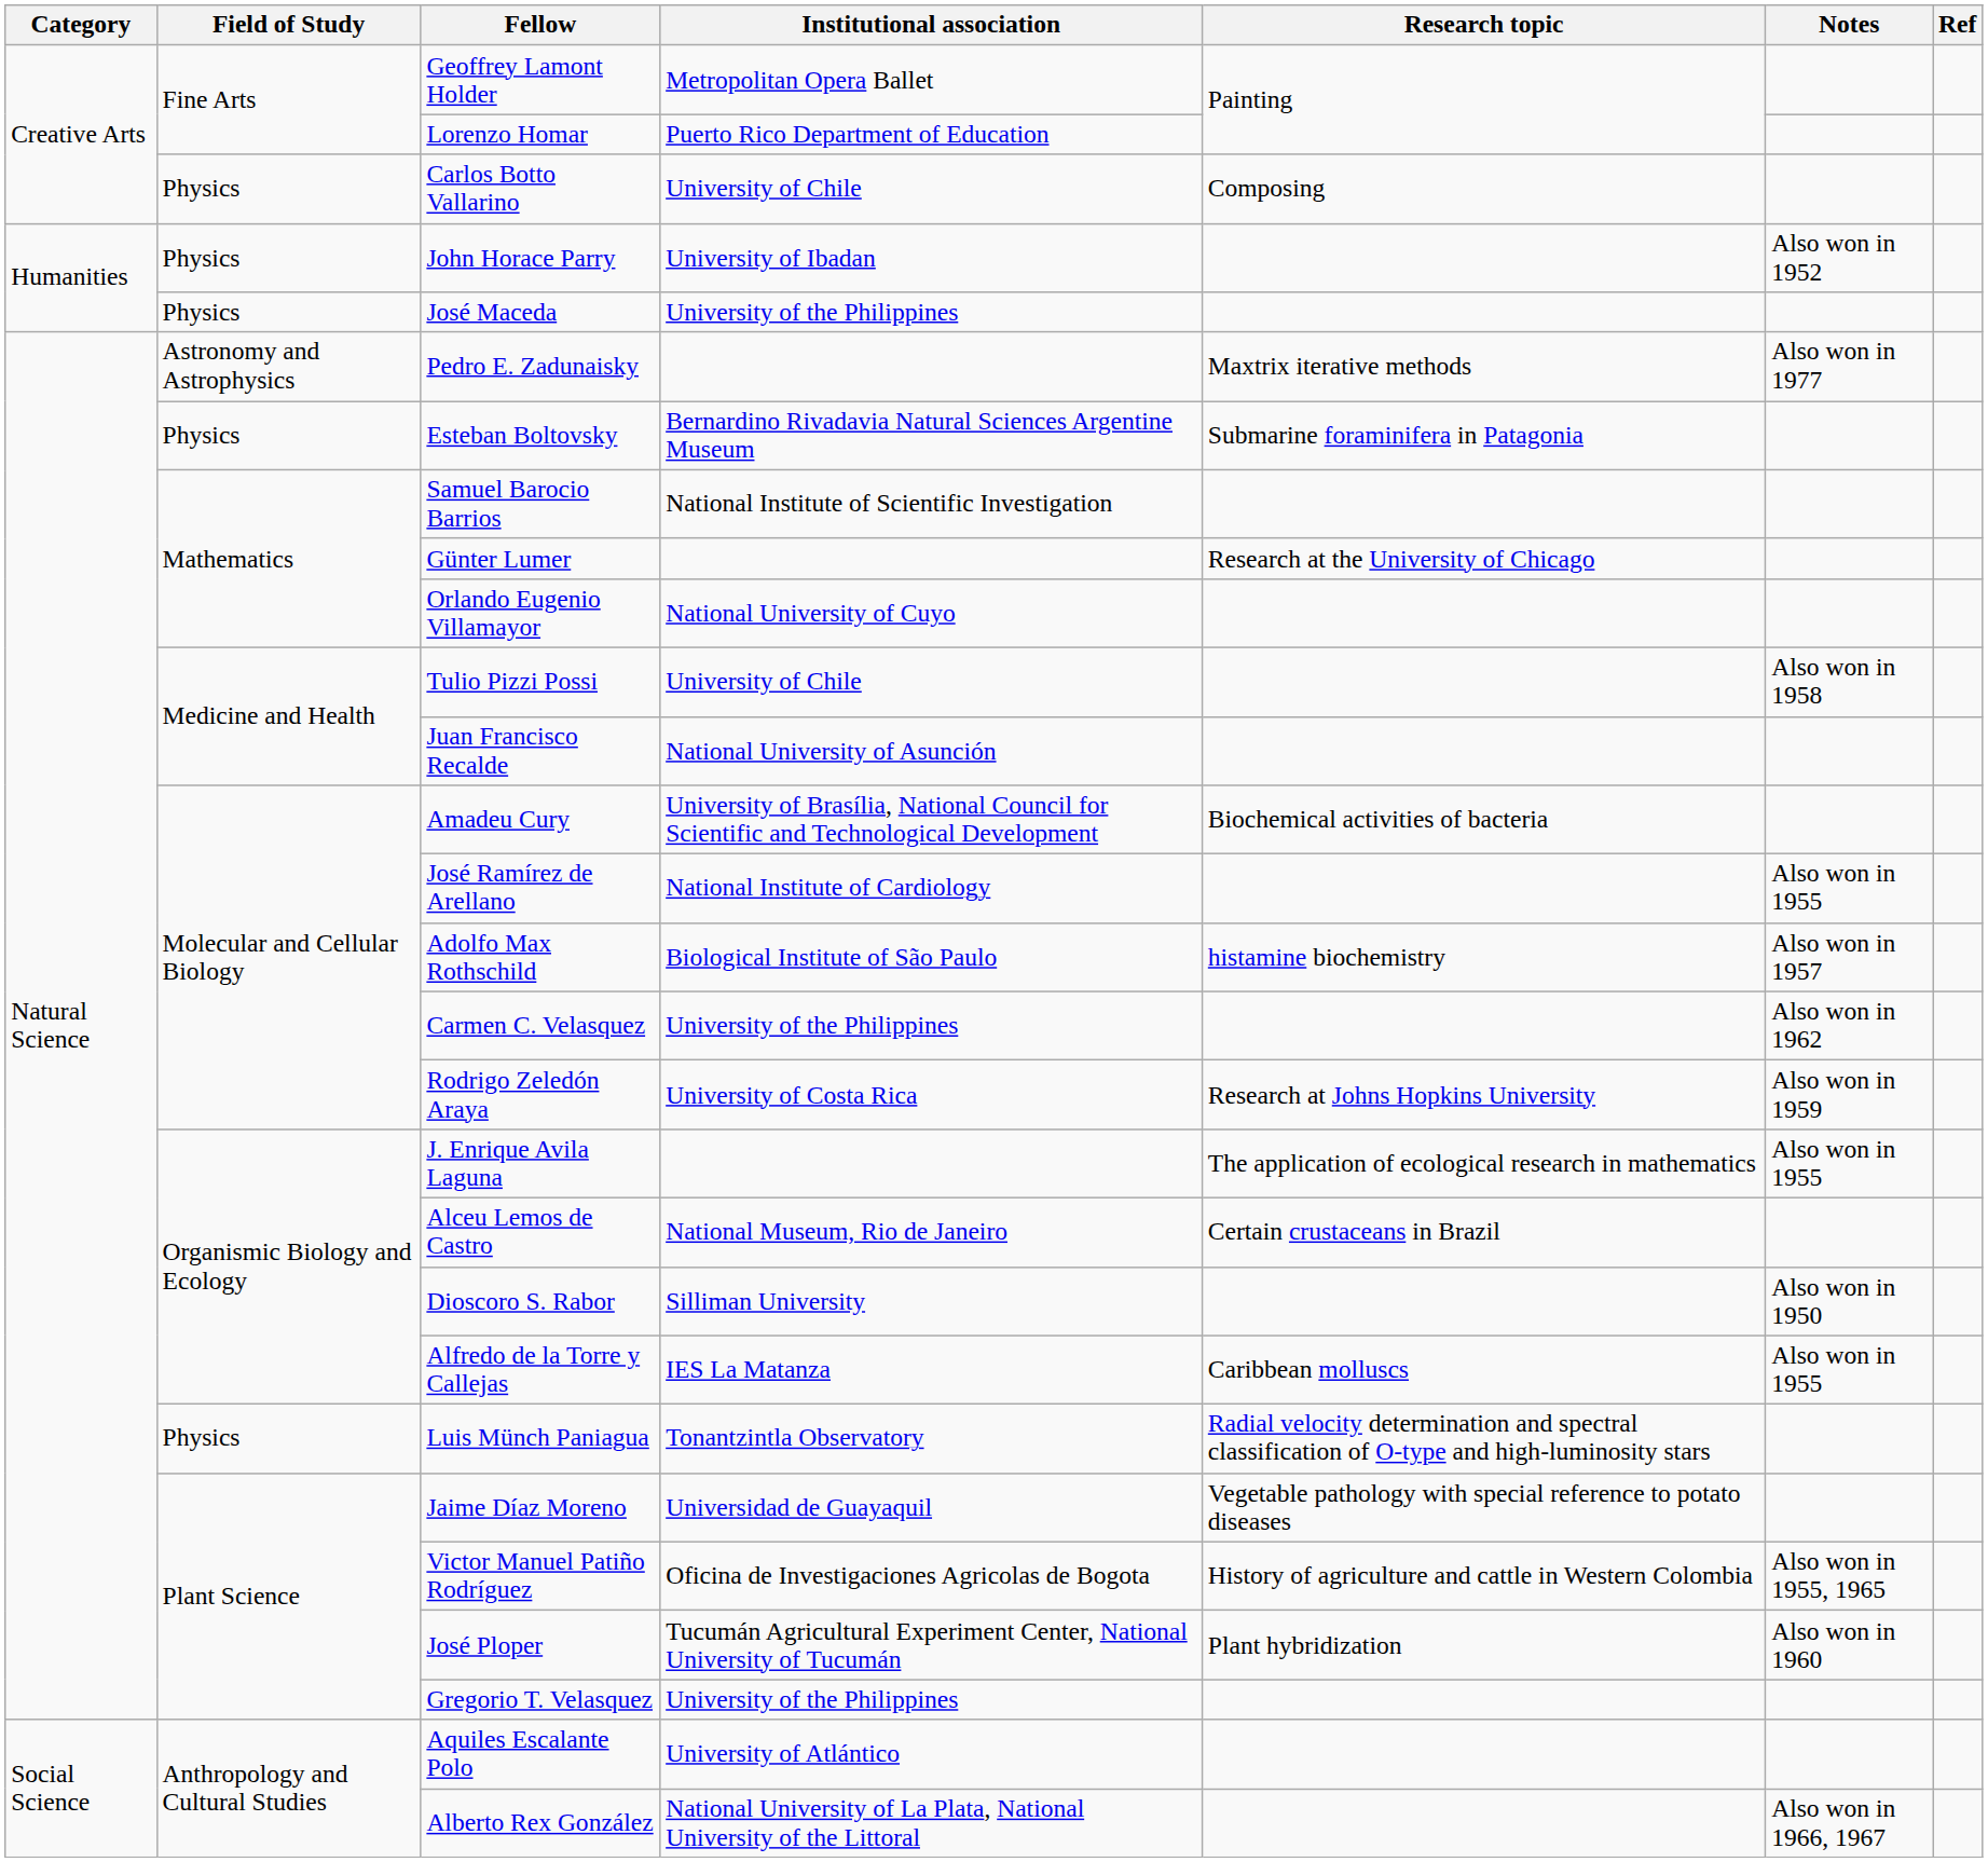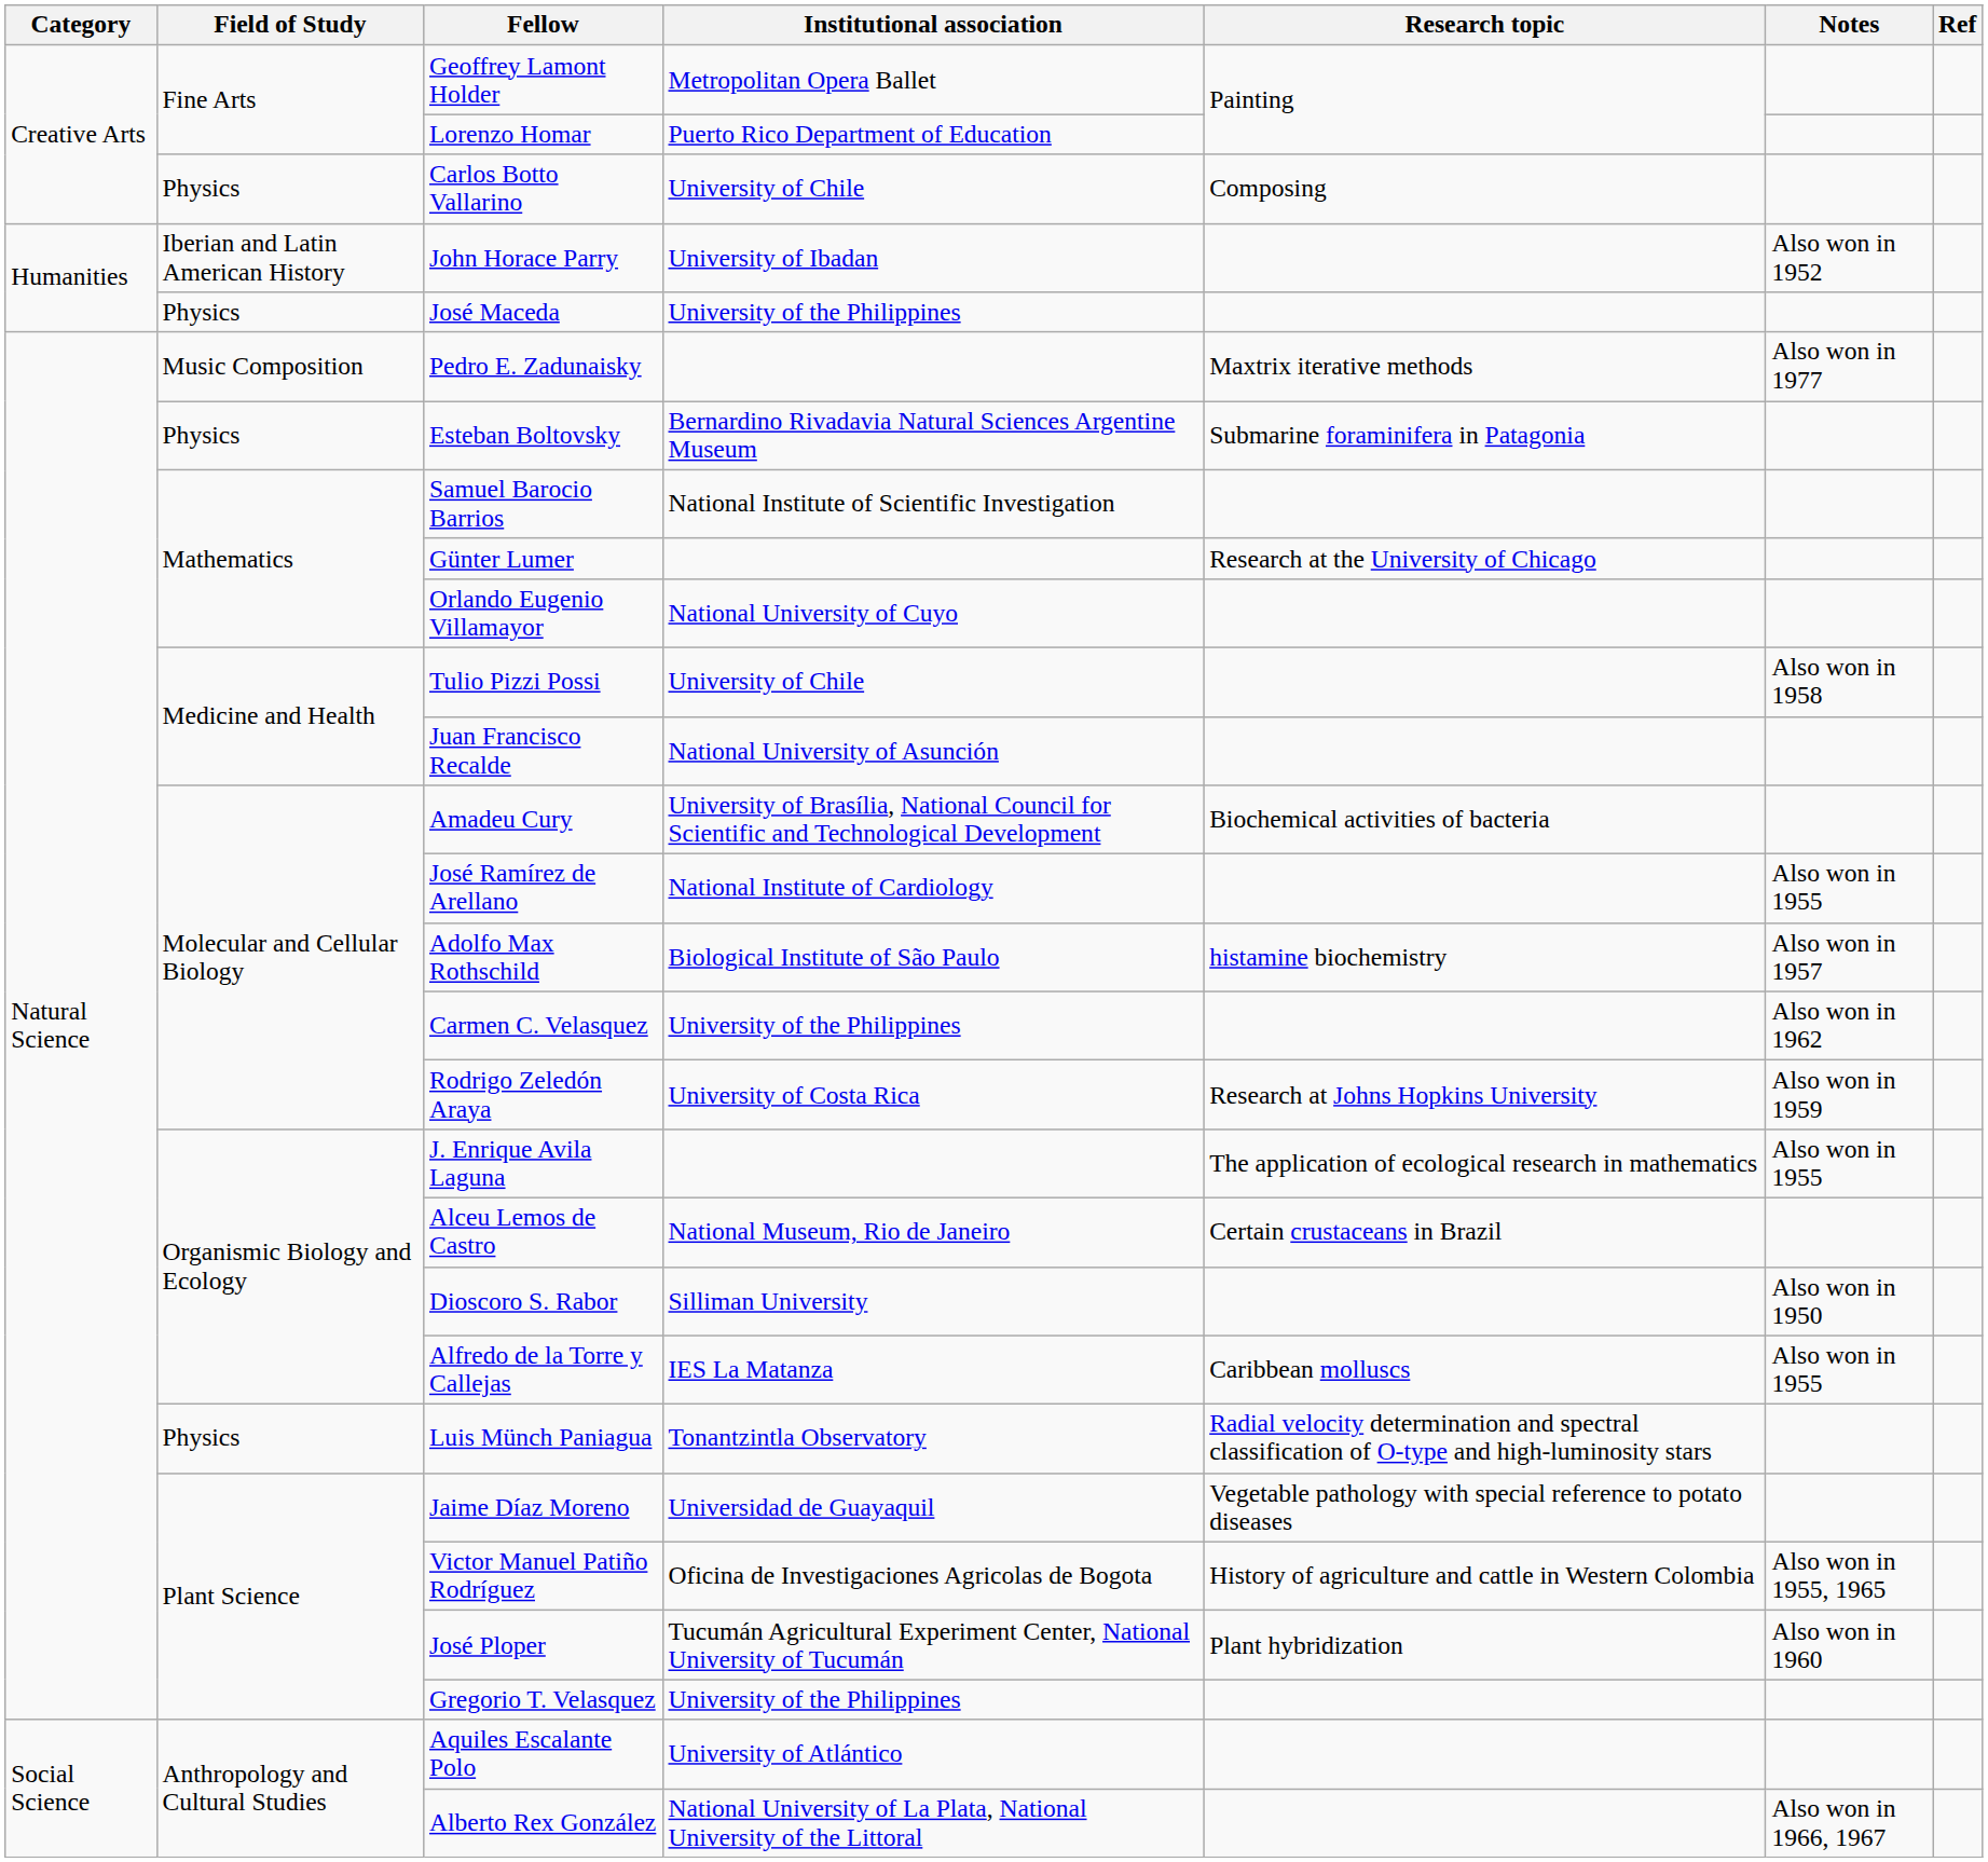John Horace Parry | Field of Study: Physics -> Iberian and Latin American History
Pedro E. Zadunaisky | Field of Study: Astronomy and Astrophysics -> Music Composition
